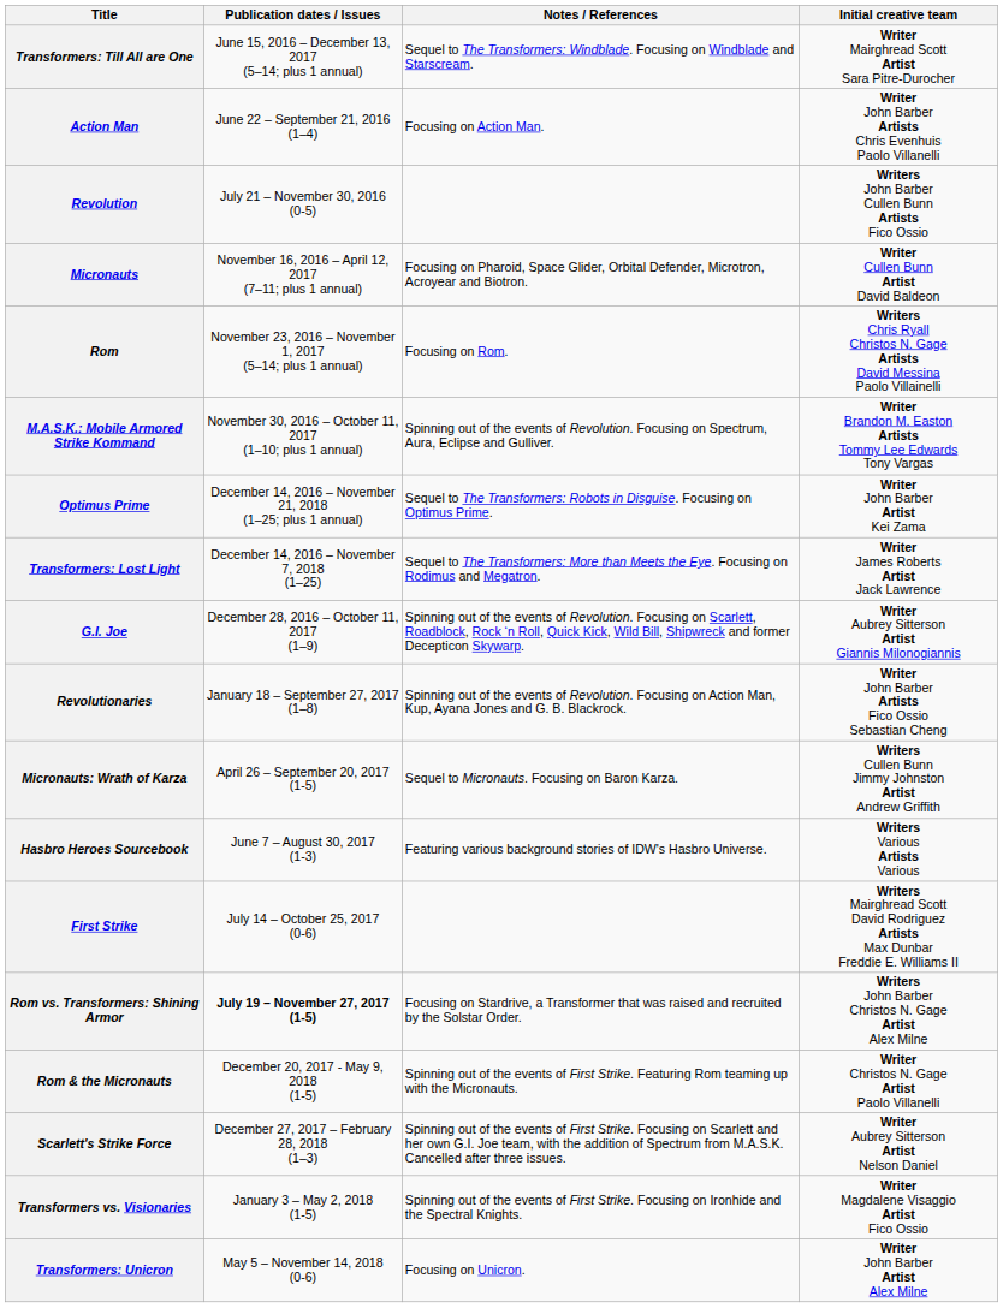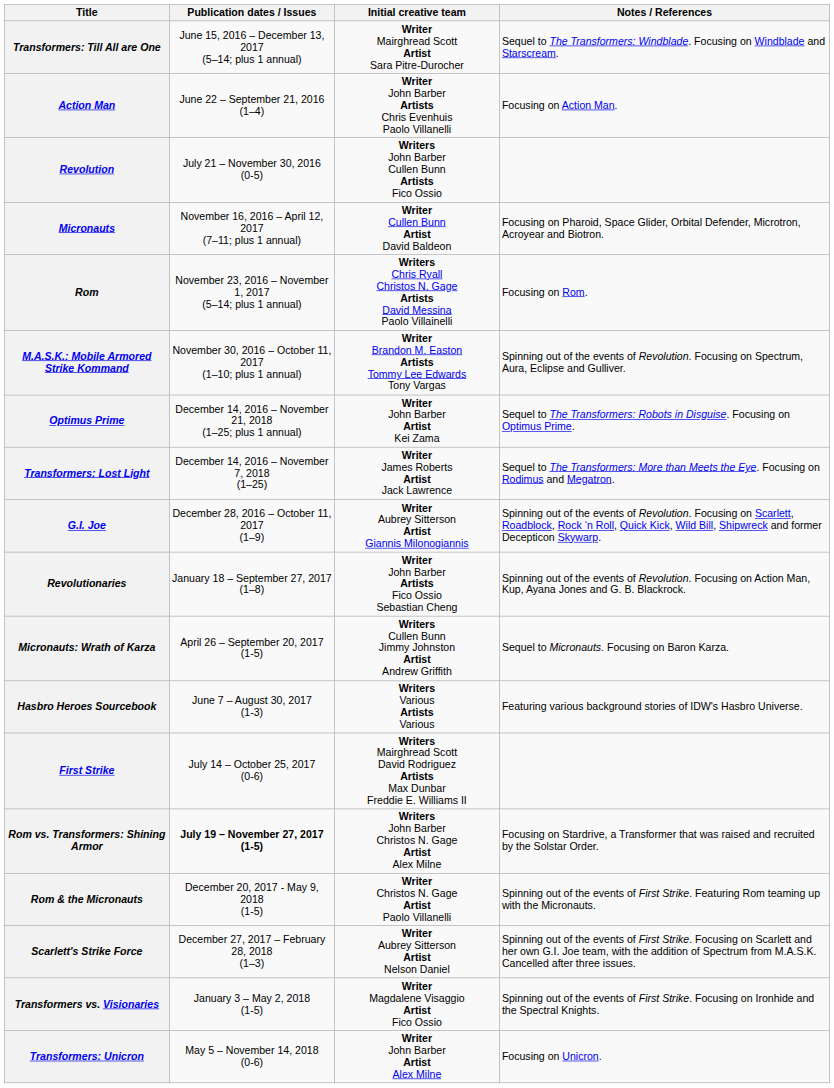columns swapped: Initial creative team <-> Notes / References
